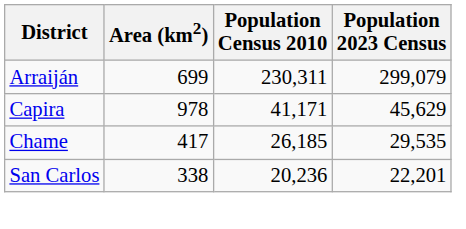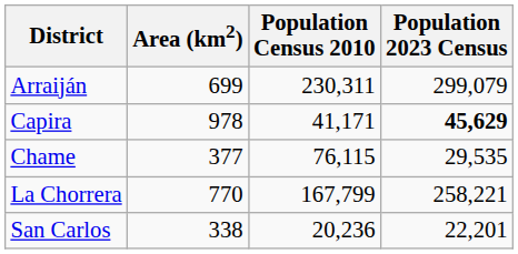Capira | Population 2023 Census: normal -> bold
Chame | Area (km2): 417 -> 377
Chame | Population Census 2010: 26,185 -> 76,115
+ row: La Chorrera | 770 | 167,799 | 258,221
